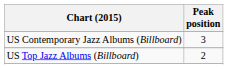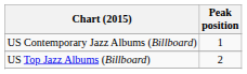US Contemporary Jazz Albums (Billboard) | Peak position: 3 -> 1
